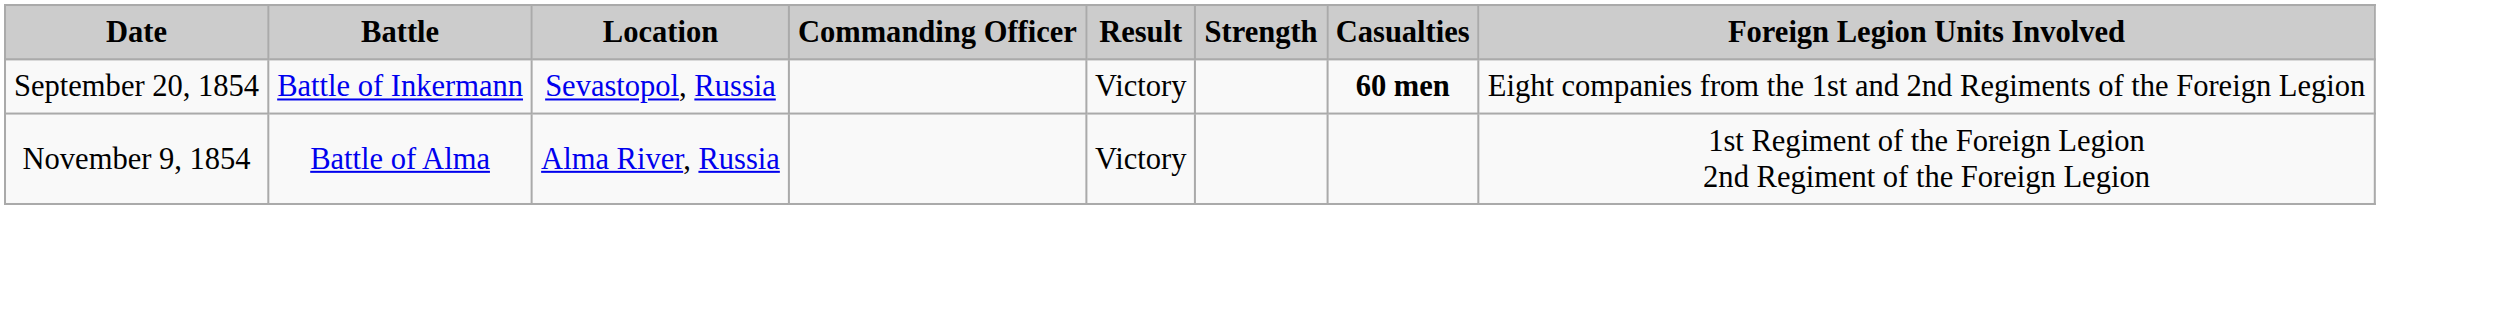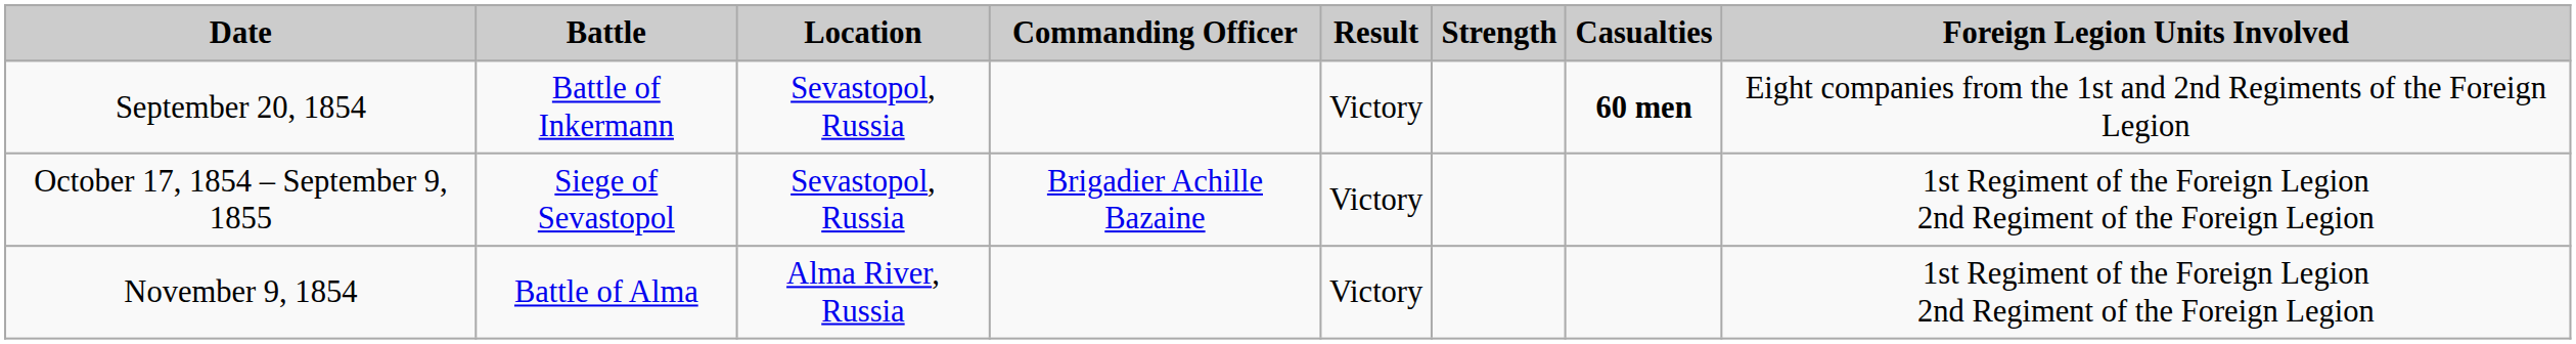+ row: October 17, 1854 – September 9, 1855 | Siege of Sevastopol | Sevastopol, Russia | Brigadier Achille Bazaine | Victory | 1st Regiment of the Foreign Legion 2nd Regiment of the Foreign Legion
